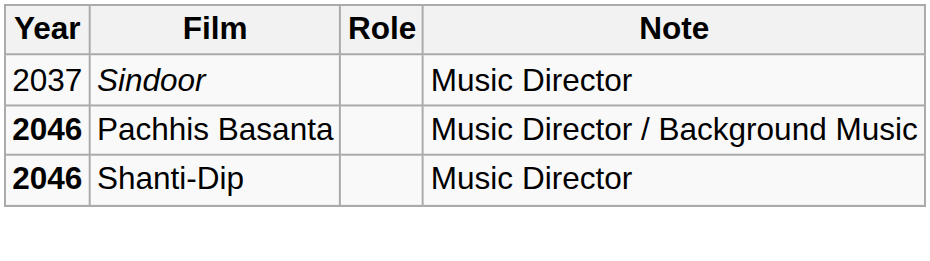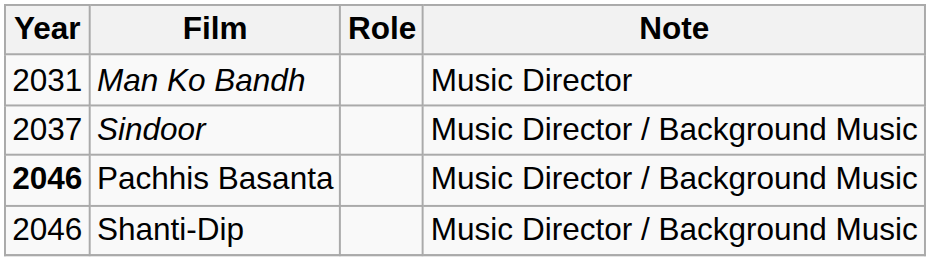+ row: 2031 | Man Ko Bandh | Music Director
Sindoor | Note: Music Director -> Music Director / Background Music
Shanti-Dip | Year: bold -> normal
Shanti-Dip | Note: Music Director -> Music Director / Background Music
